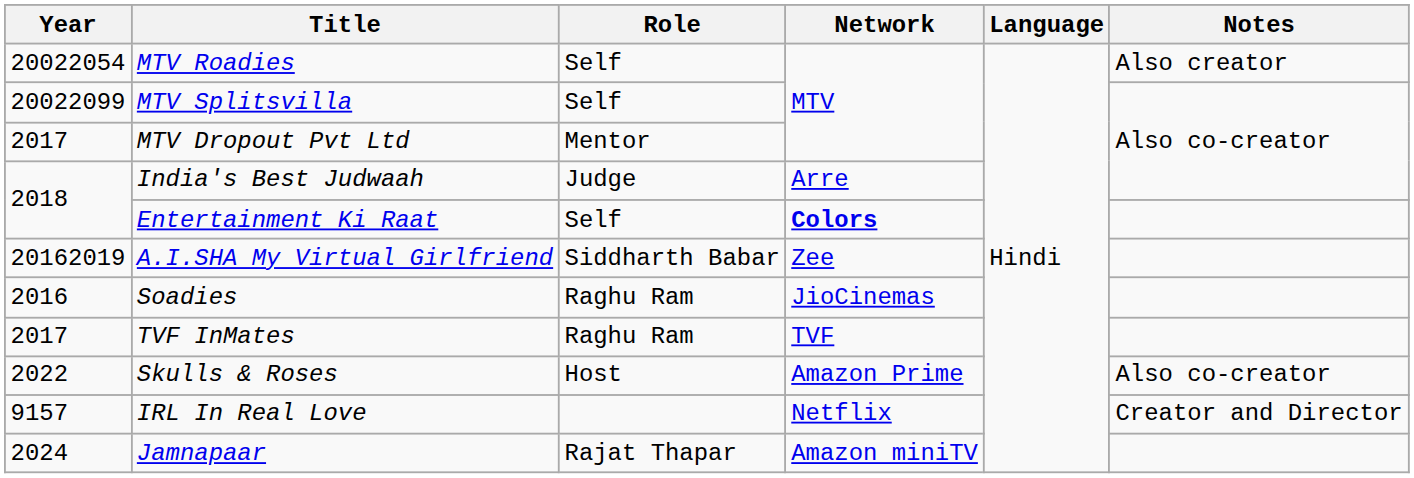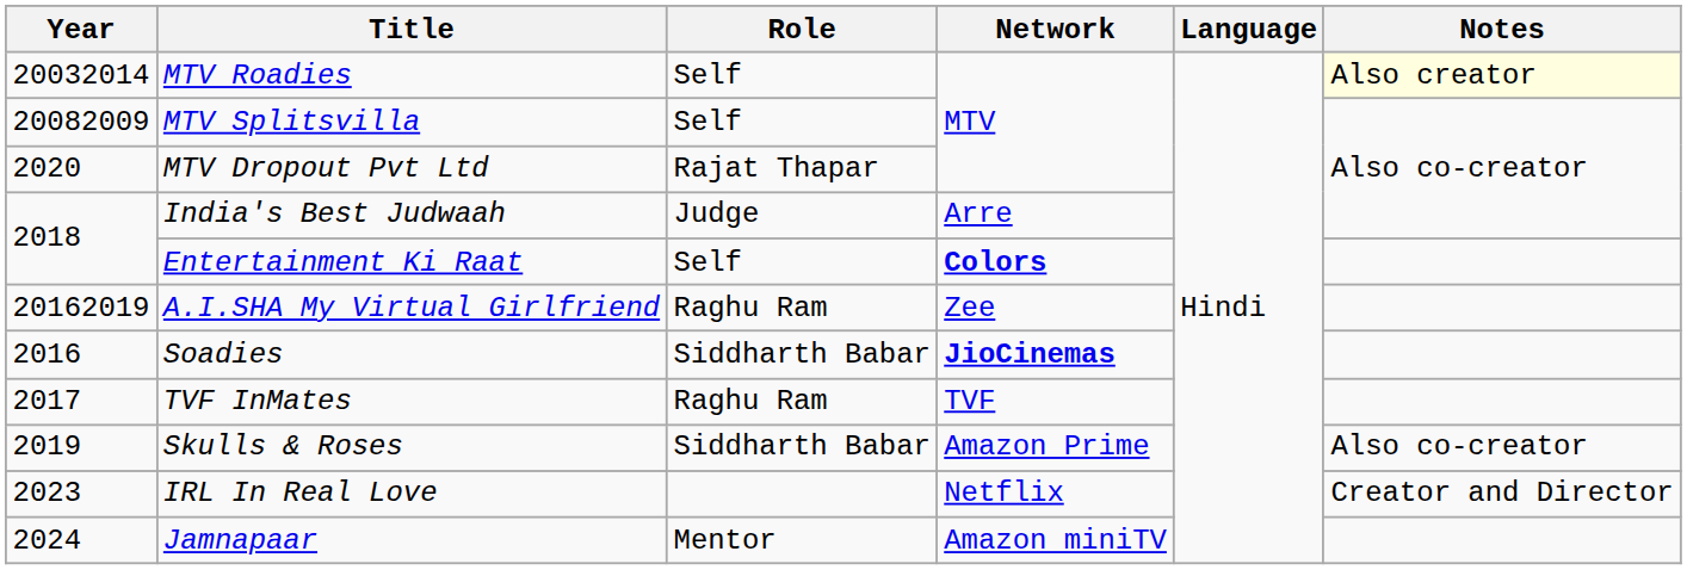MTV Roadies | Year: 20022054 -> 20032014
MTV Roadies | Notes: no background -> lightyellow background
MTV Splitsvilla | Year: 20022099 -> 20082009
MTV Dropout Pvt Ltd | Year: 2017 -> 2020
MTV Dropout Pvt Ltd | Role: Mentor -> Rajat Thapar
A.I.SHA My Virtual Girlfriend | Role: Siddharth Babar -> Raghu Ram
Soadies | Role: Raghu Ram -> Siddharth Babar
Soadies | Network: normal -> bold
Skulls & Roses | Year: 2022 -> 2019
Skulls & Roses | Role: Host -> Siddharth Babar
IRL In Real Love | Year: 9157 -> 2023
Jamnapaar | Role: Rajat Thapar -> Mentor
